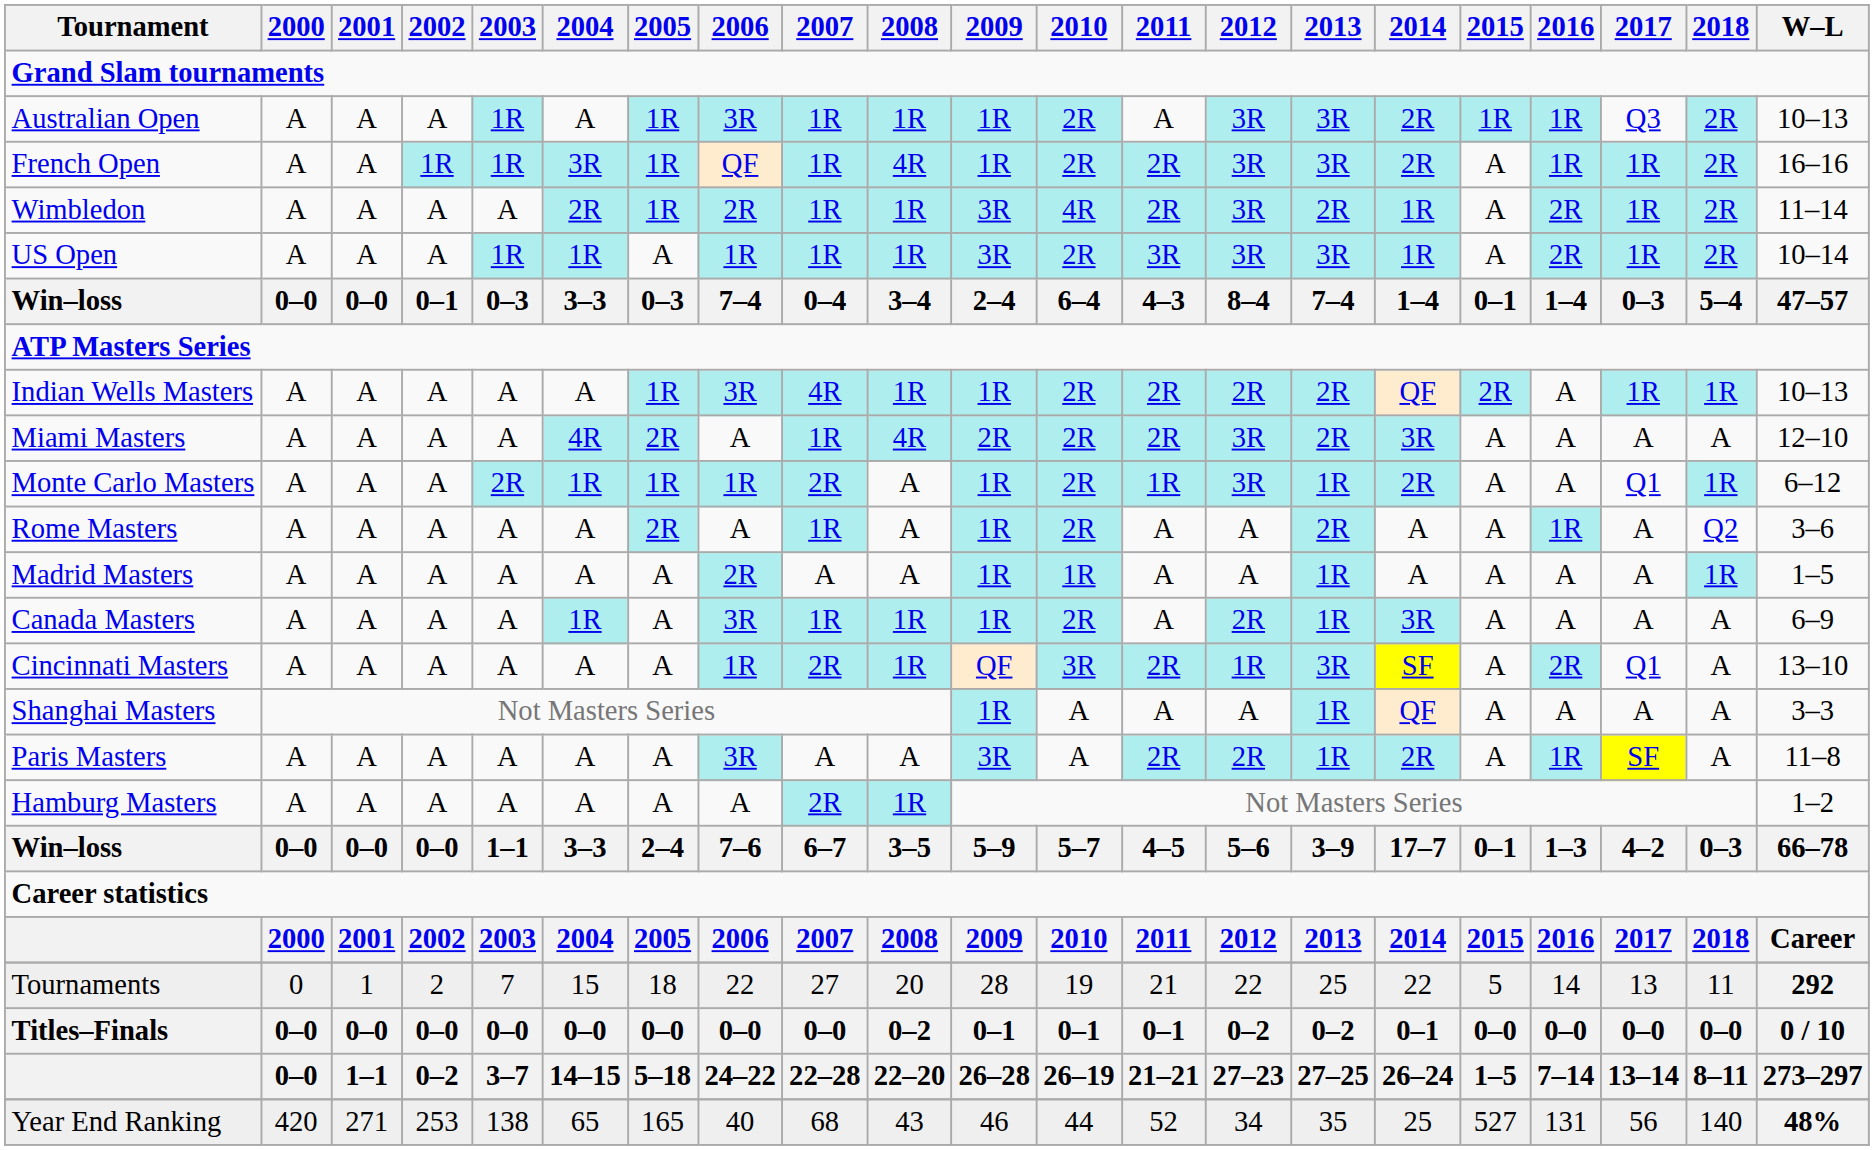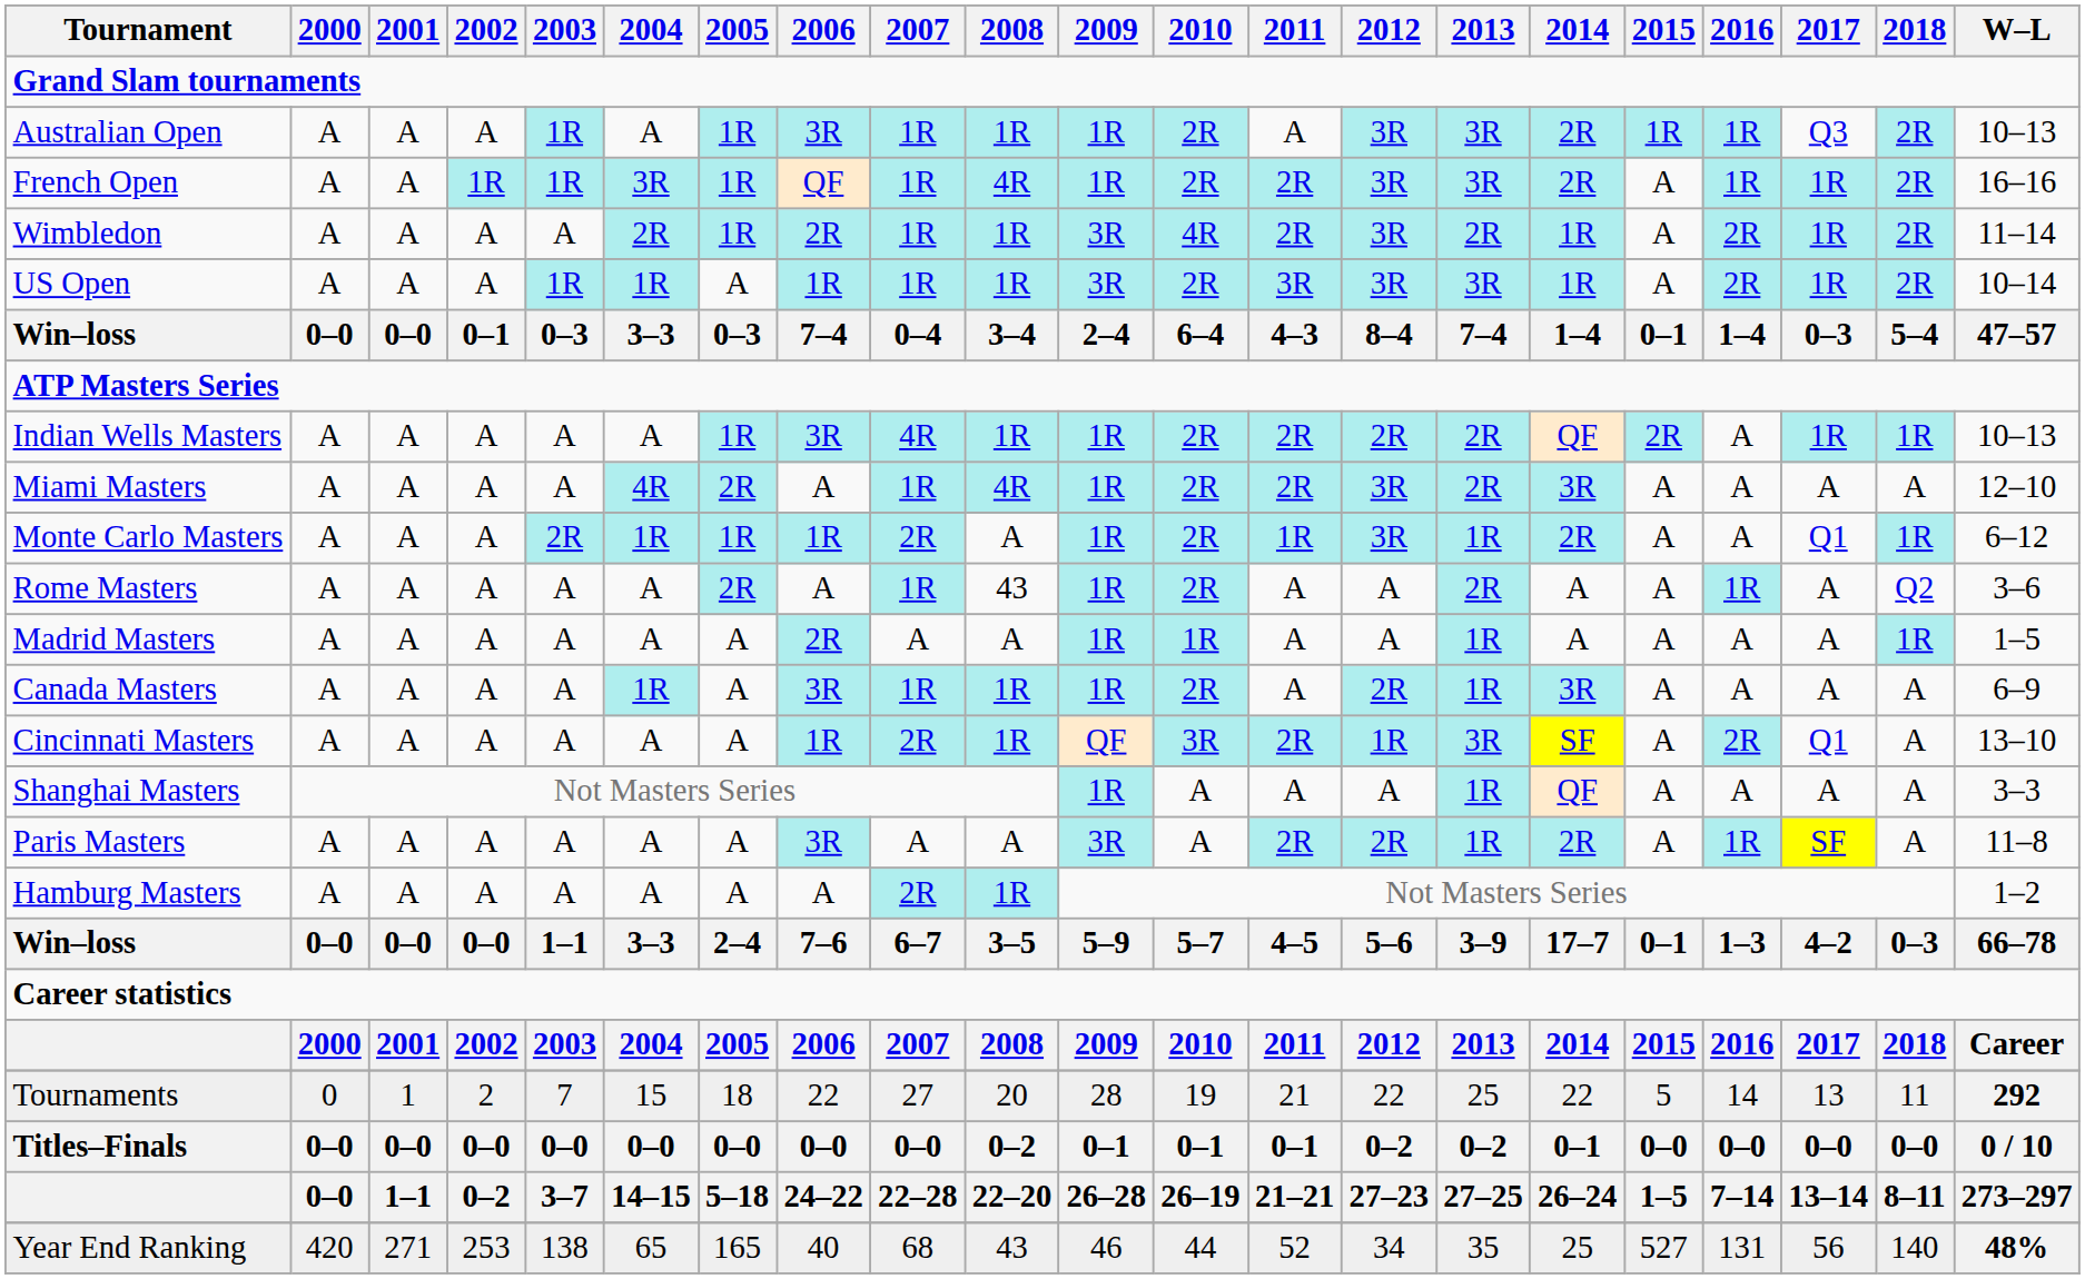Miami Masters | 2009: 2R -> 1R
Rome Masters | 2008: A -> 43
